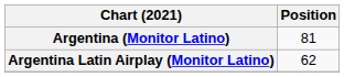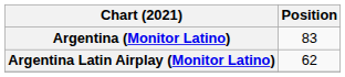Argentina (Monitor Latino) | Position: 81 -> 83
